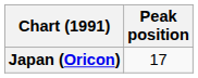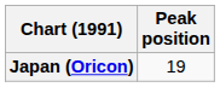Japan (Oricon) | Peak position: 17 -> 19
